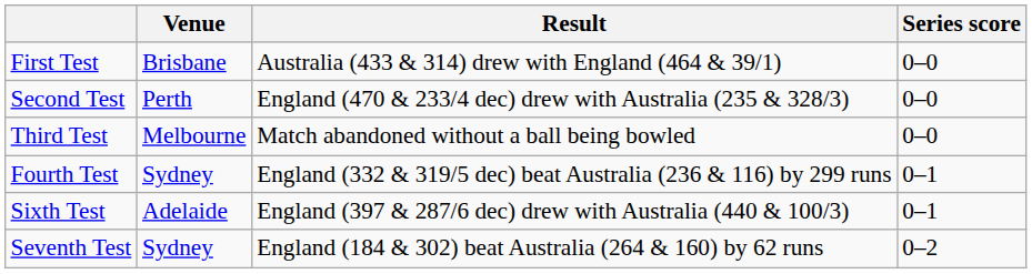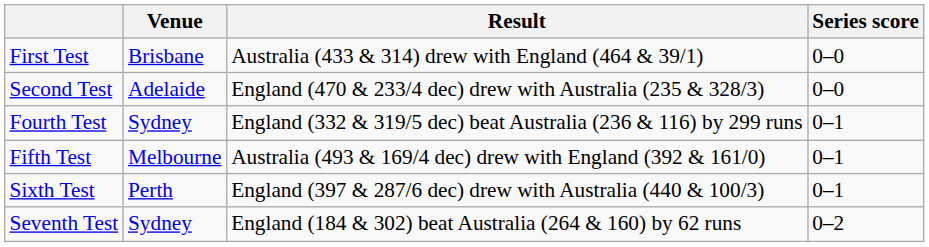Second Test | Venue: Perth -> Adelaide
- row: Third Test | Melbourne | Match abandoned without a ball being bowled | 0–0
+ row: Fifth Test | Melbourne | Australia (493 & 169/4 dec) drew with England (392 & 161/0) | 0–1
Sixth Test | Venue: Adelaide -> Perth
